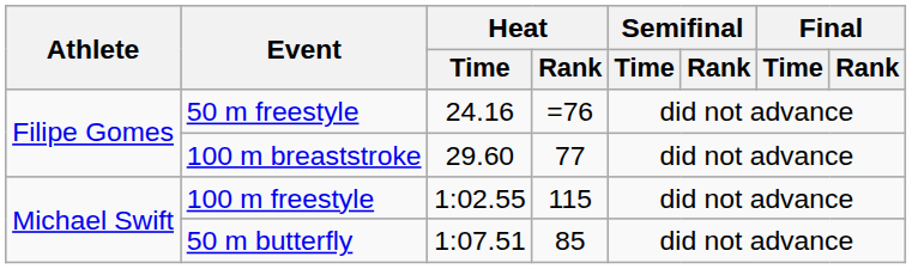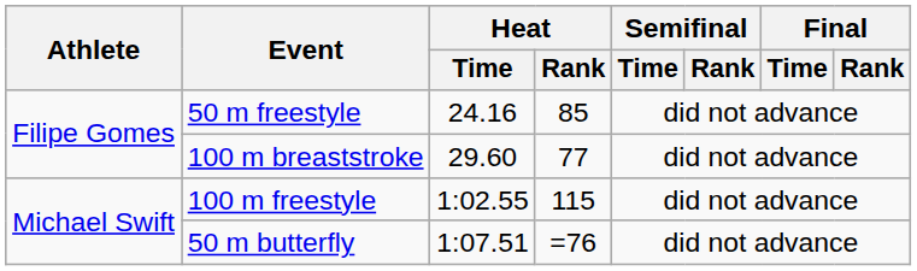50 m freestyle | Heat / Rank: =76 -> 85
50 m butterfly | Heat / Rank: 85 -> =76
